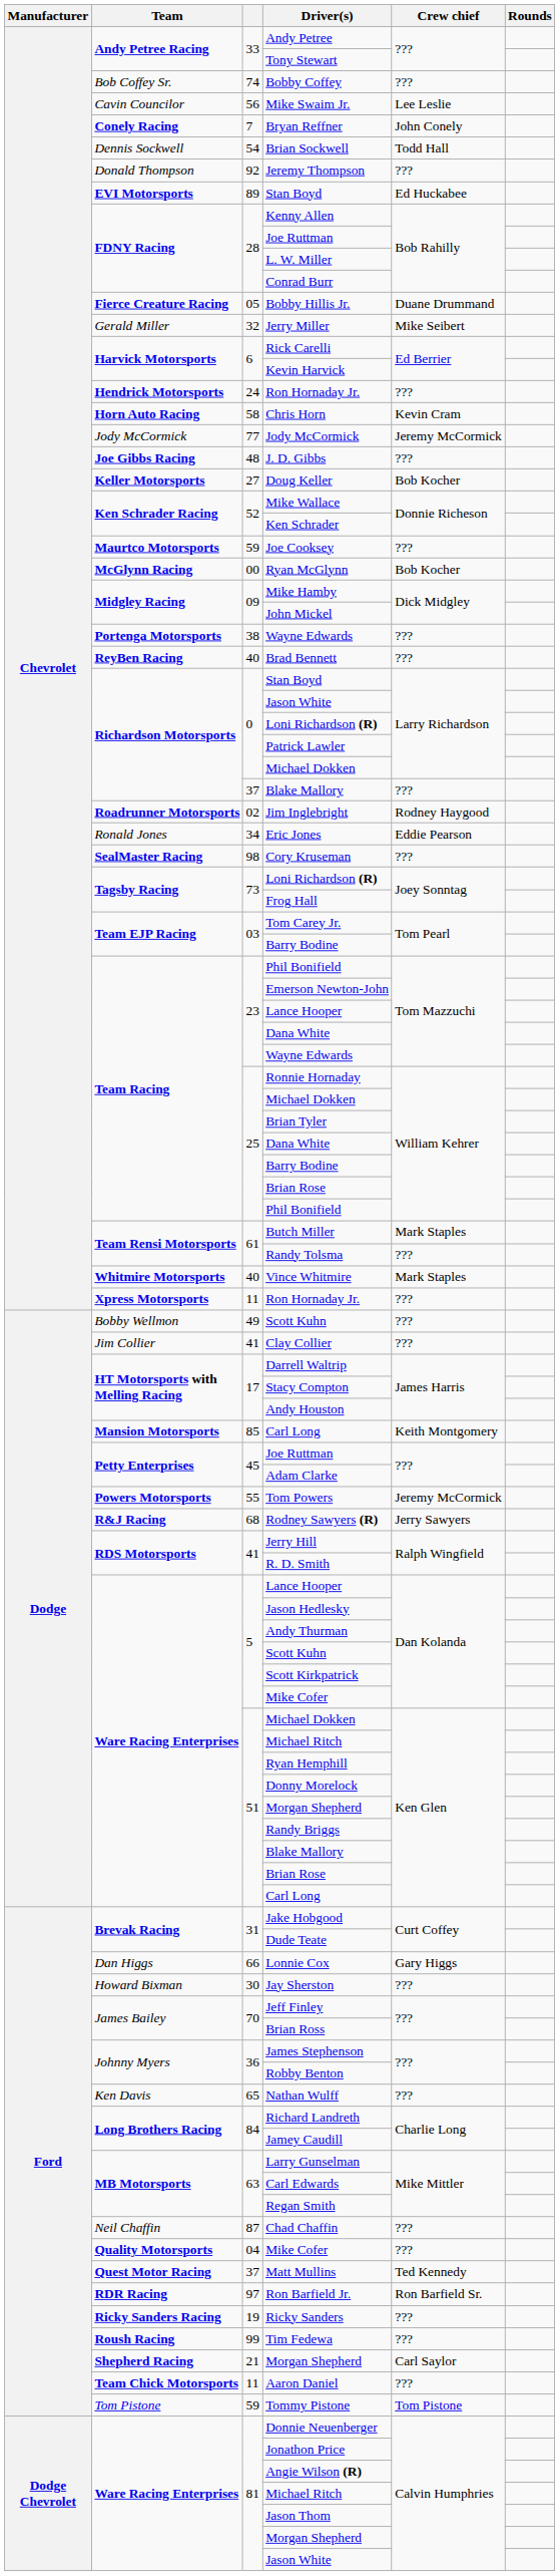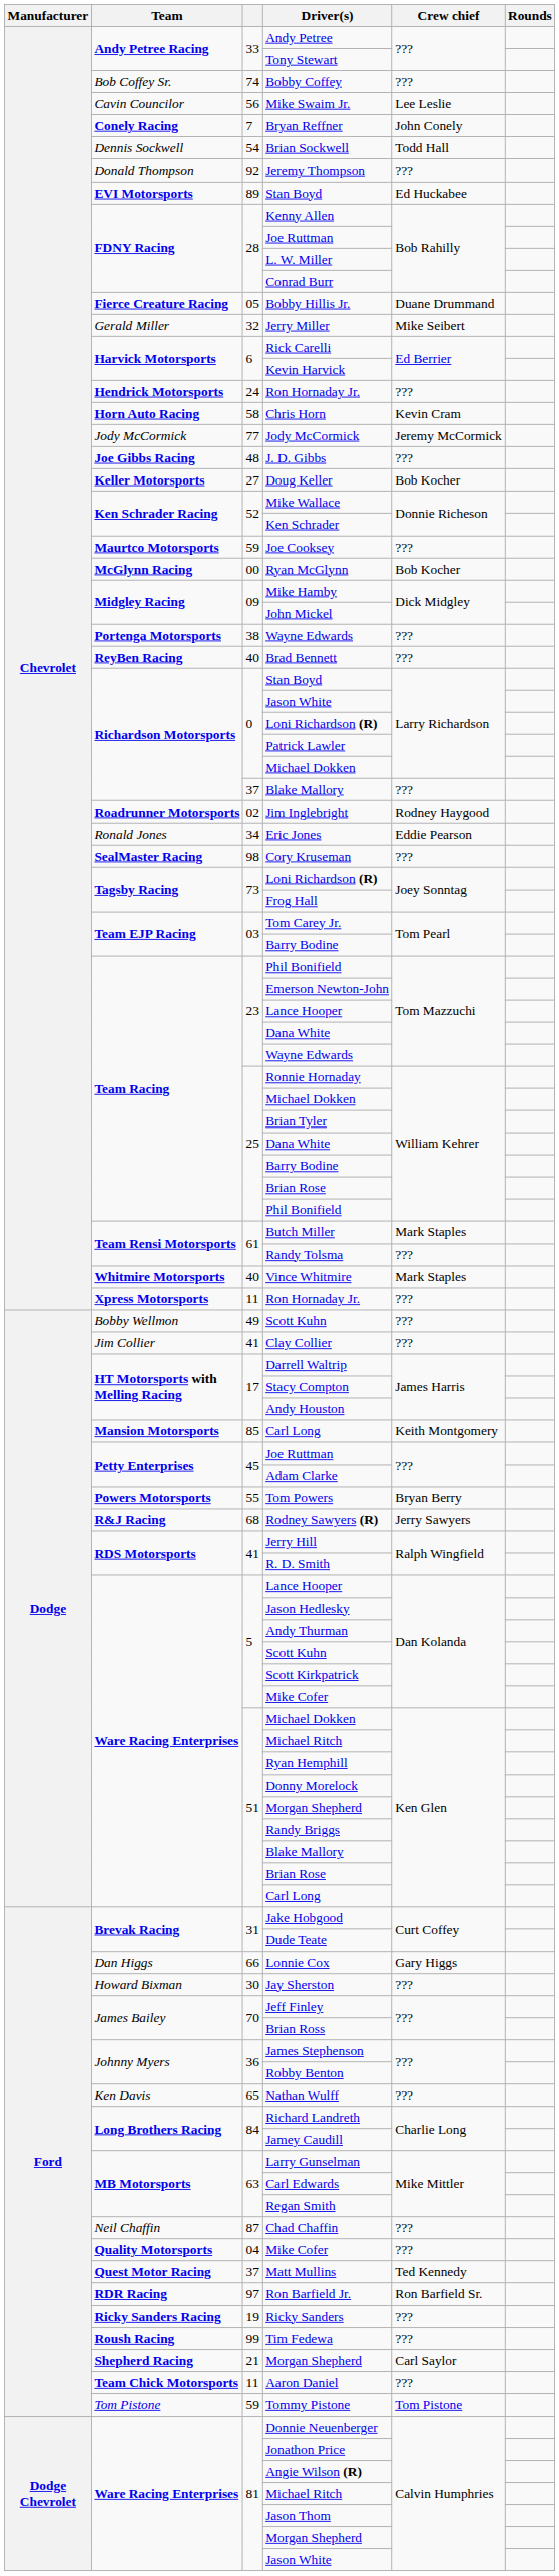Tom Powers | Crew chief: Jeremy McCormick -> Bryan Berry
